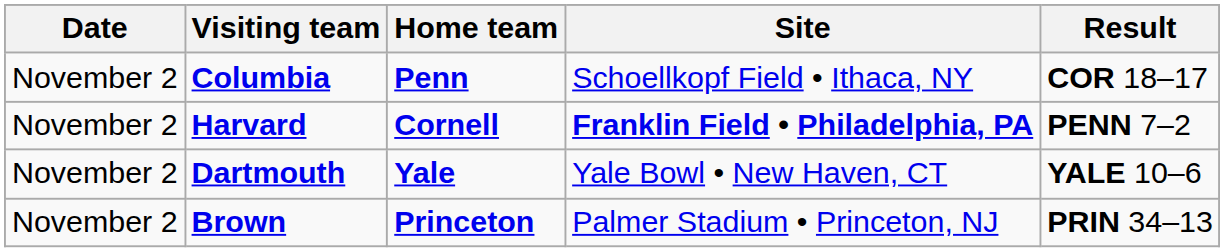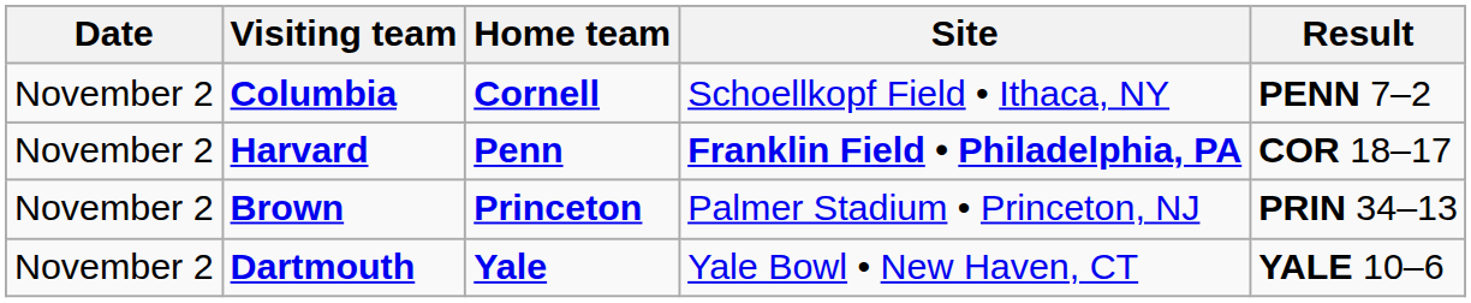Columbia | Home team: Penn -> Cornell
Columbia | Result: COR 18–17 -> PENN 7–2
Harvard | Home team: Cornell -> Penn
Harvard | Result: PENN 7–2 -> COR 18–17
rows swapped: Dartmouth <-> Brown
